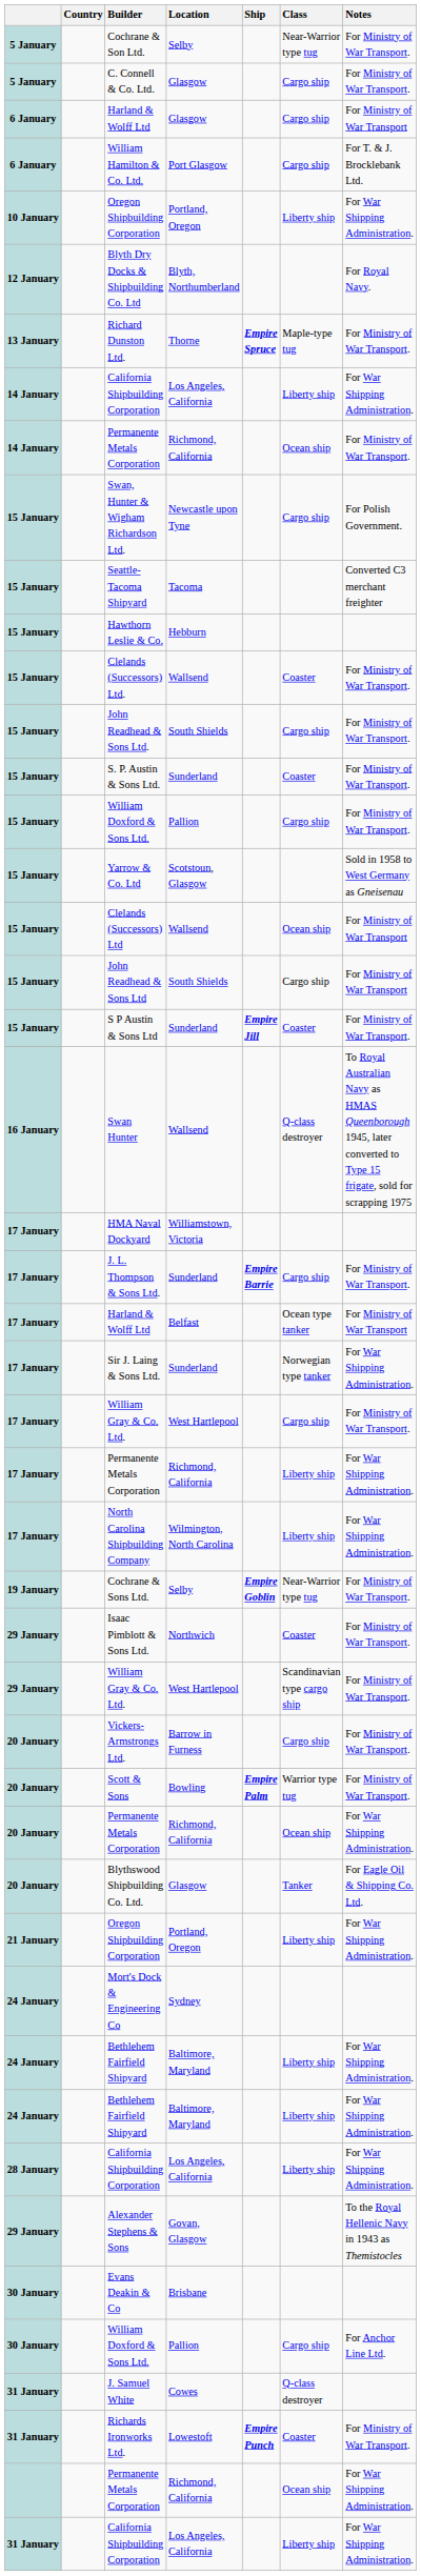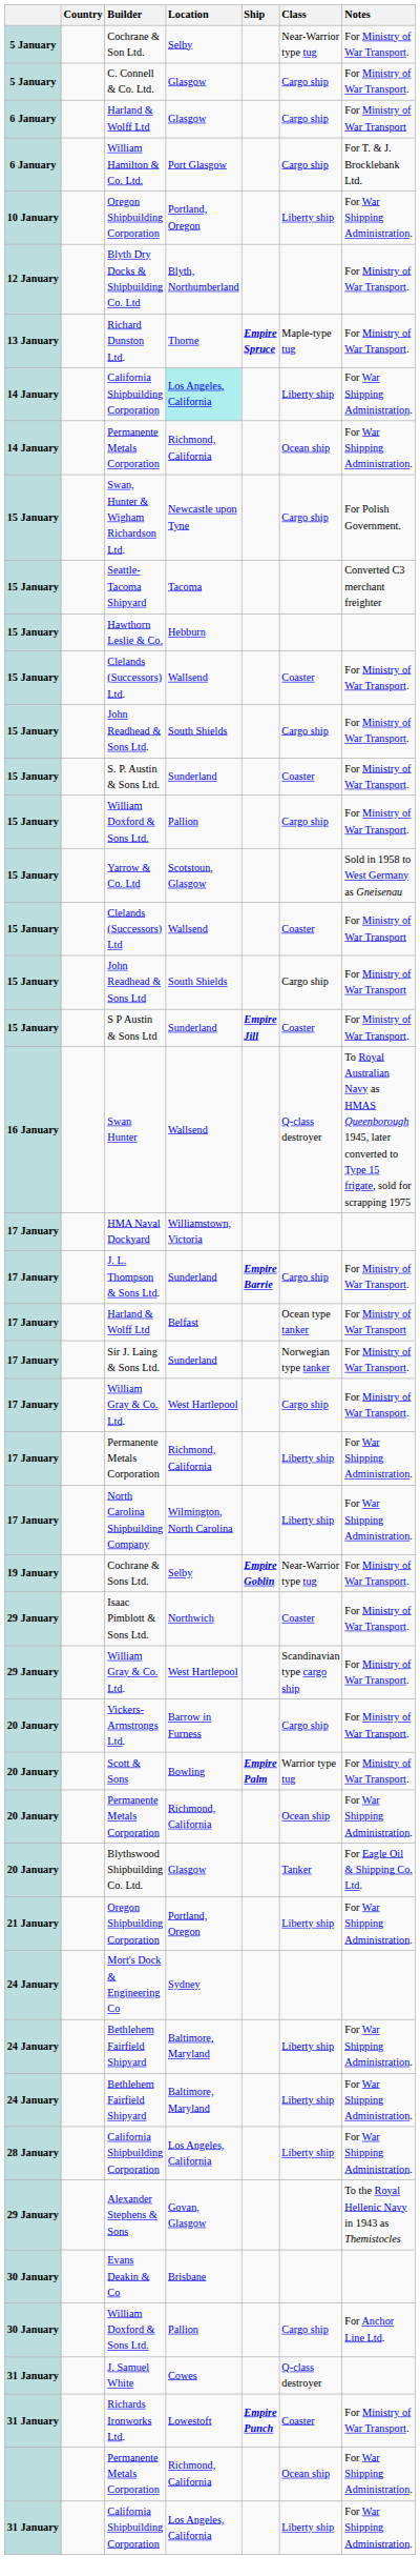Blyth Dry Docks & Shipbuilding Co. Ltd | Notes: For Royal Navy. -> For Ministry of War Transport.
14 January / California Shipbuilding Corporation | Location: no background -> paleturquoise background
14 January / Permanente Metals Corporation | Notes: For Ministry of War Transport. -> For War Shipping Administration.
Clelands (Successors) Ltd | Class: Ocean ship -> Coaster
Sir J. Laing & Sons Ltd. | Notes: For War Shipping Administration. -> For Ministry of War Transport.
